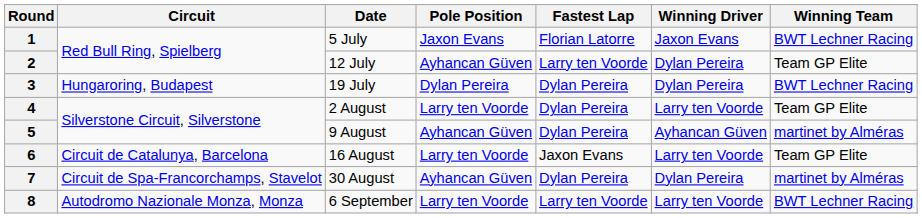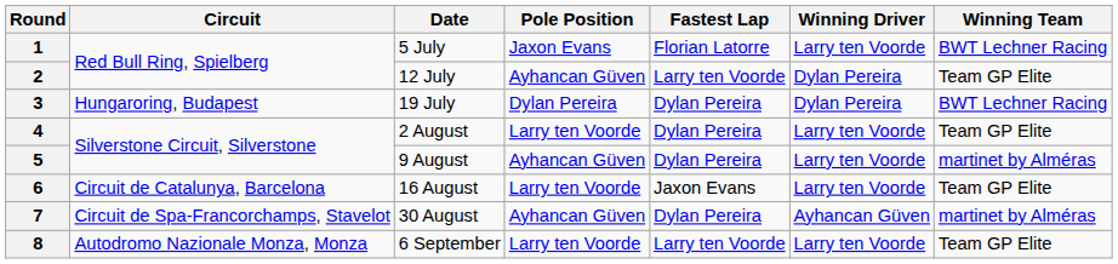1 | Winning Driver: Jaxon Evans -> Larry ten Voorde
5 | Winning Driver: Ayhancan Güven -> Larry ten Voorde
7 | Winning Driver: Dylan Pereira -> Ayhancan Güven
8 | Winning Team: BWT Lechner Racing -> Team GP Elite
